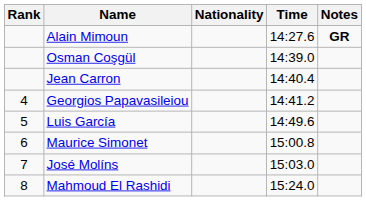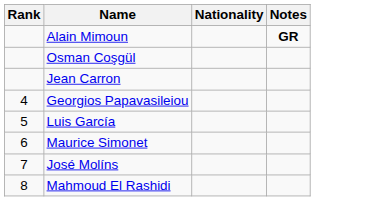- column: Time | 14:27.6 | 14:39.0 | 14:40.4 | 14:41.2 | 14:49.6 | 15:00.8 | 15:03.0 | 15:24.0
